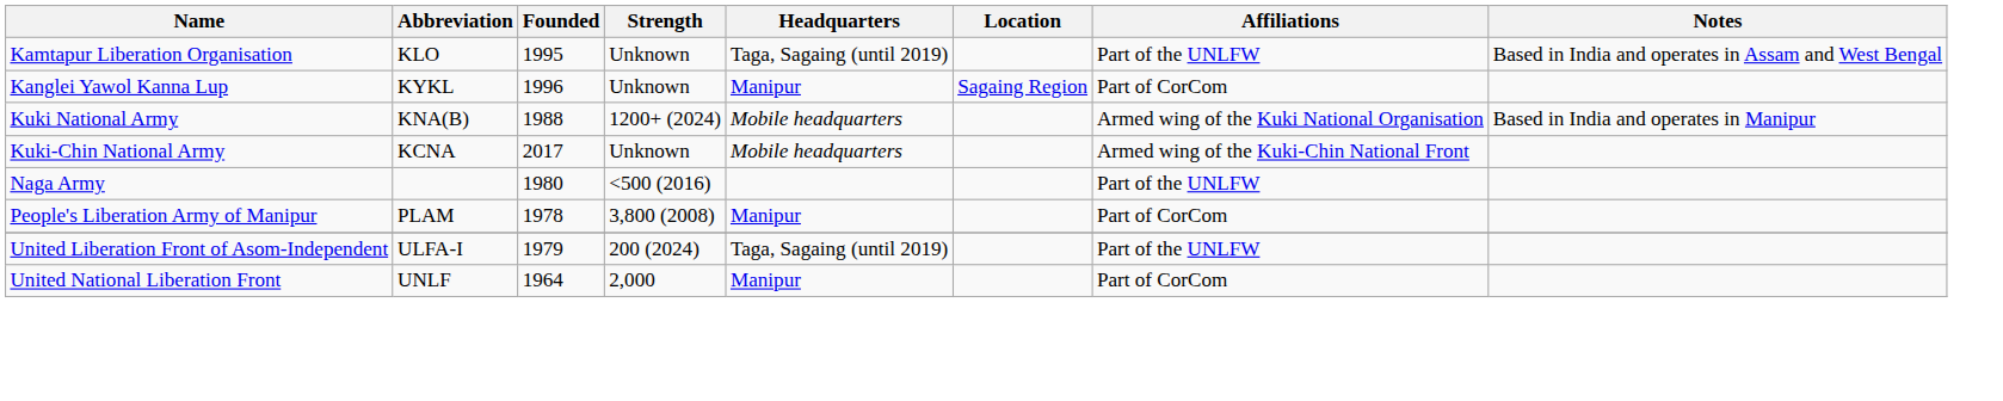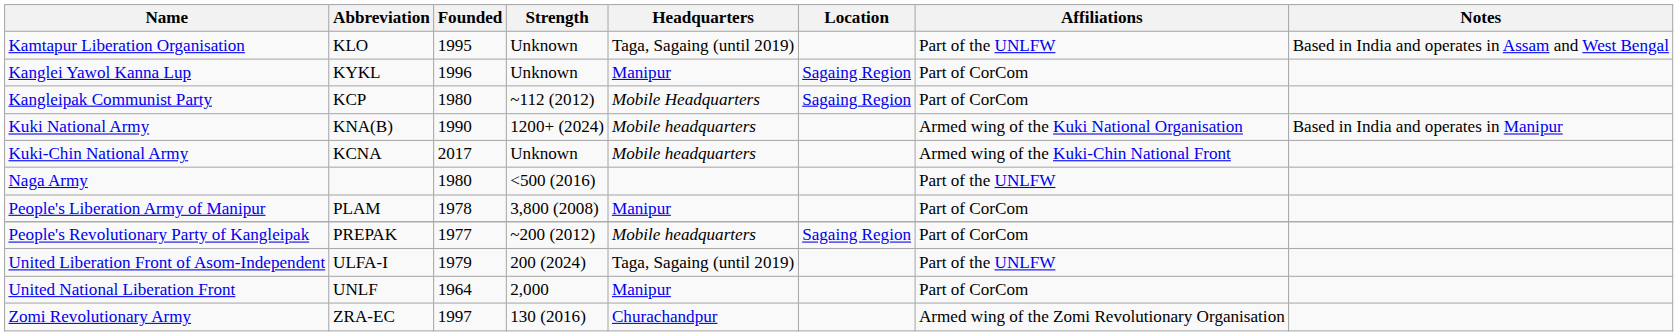+ row: Kangleipak Communist Party | KCP | 1980 | ~112 (2012) | Mobile Headquarters | Sagaing Region | Part of CorCom
Kuki National Army | Founded: 1988 -> 1990
+ row: People's Revolutionary Party of Kangleipak | PREPAK | 1977 | ~200 (2012) | Mobile headquarters | Sagaing Region | Part of CorCom
+ row: Zomi Revolutionary Army | ZRA-EC | 1997 | 130 (2016) | Churachandpur | Armed wing of the Zomi Revolutionary Organisation
